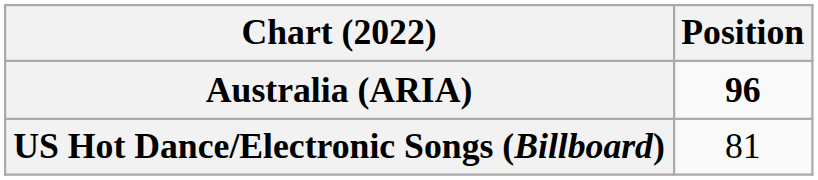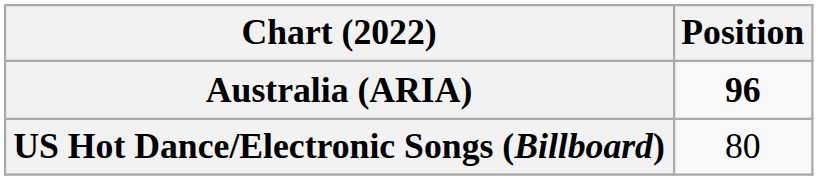US Hot Dance/Electronic Songs (Billboard) | Position: 81 -> 80
